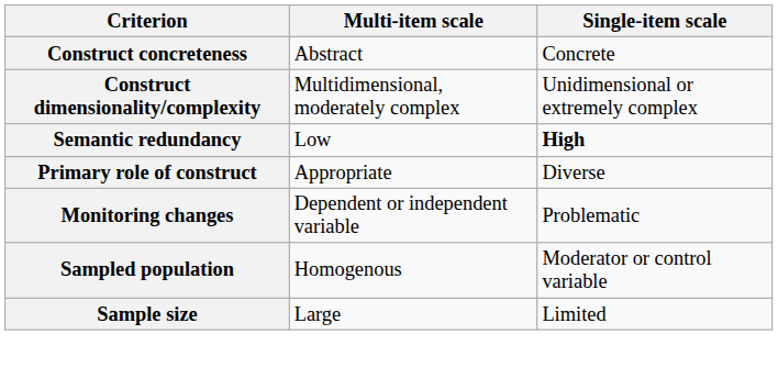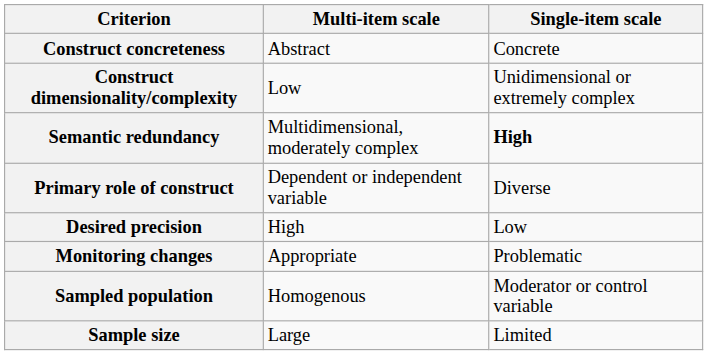Construct dimensionality/complexity | Multi-item scale: Multidimensional, moderately complex -> Low
Semantic redundancy | Multi-item scale: Low -> Multidimensional, moderately complex
Primary role of construct | Multi-item scale: Appropriate -> Dependent or independent variable
+ row: Desired precision | High | Low
Monitoring changes | Multi-item scale: Dependent or independent variable -> Appropriate
